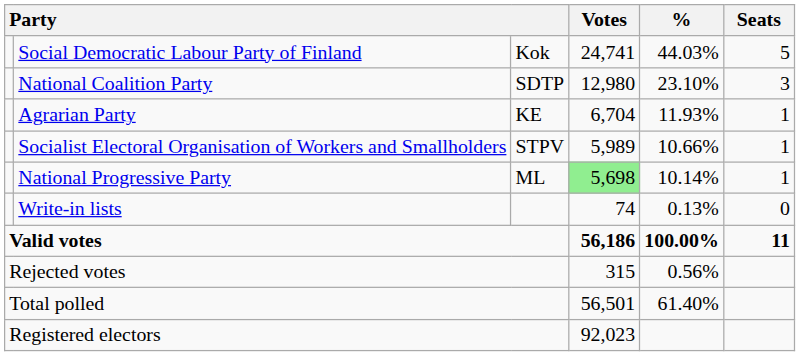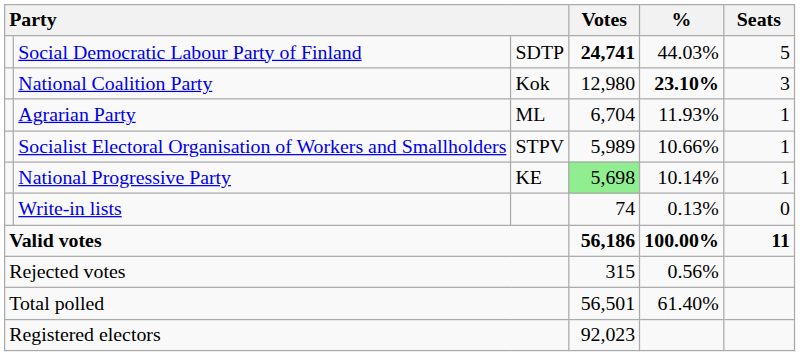Social Democratic Labour Party of Finland | column 3: Kok -> SDTP
Social Democratic Labour Party of Finland | Votes: normal -> bold
National Coalition Party | column 3: SDTP -> Kok
National Coalition Party | %: normal -> bold
Agrarian Party | column 3: KE -> ML
National Progressive Party | column 3: ML -> KE
